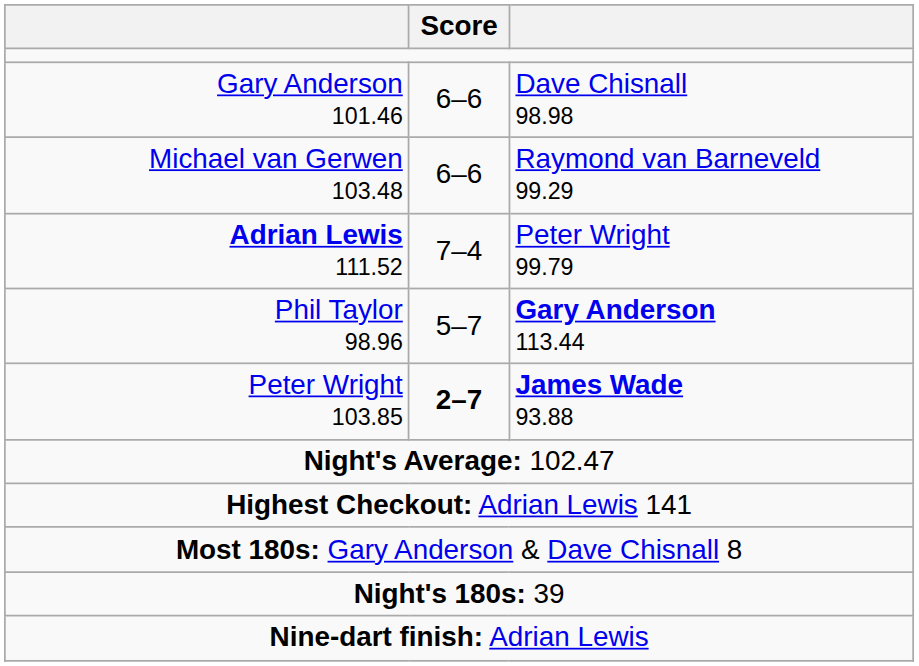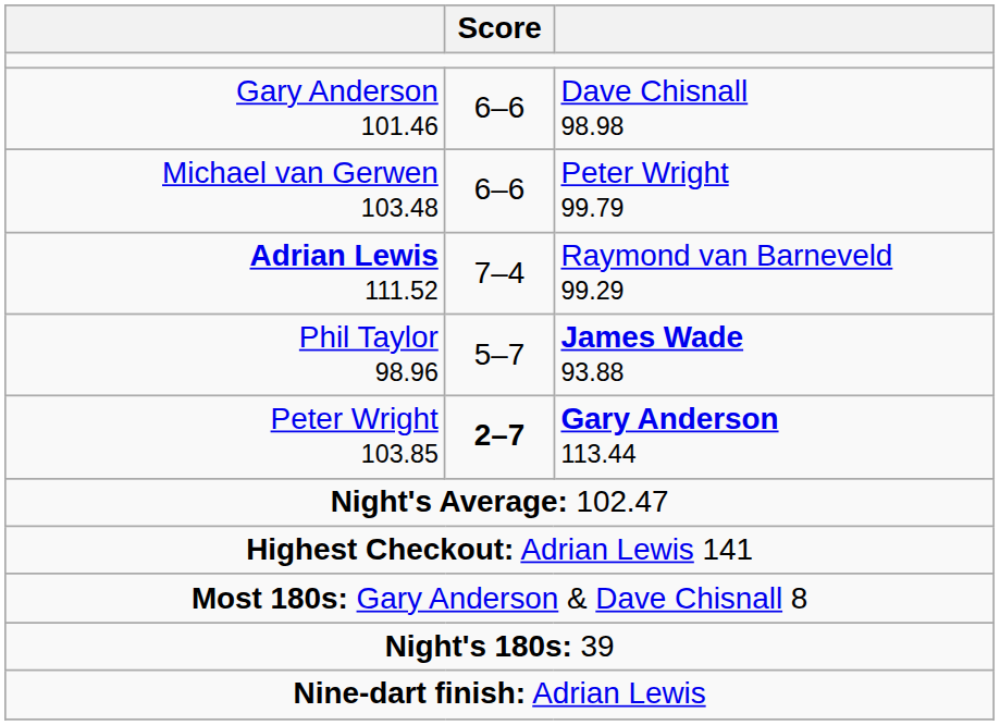Michael van Gerwen 103.48 | column 3: Raymond van Barneveld 99.29 -> Peter Wright 99.79
Adrian Lewis 111.52 | column 3: Peter Wright 99.79 -> Raymond van Barneveld 99.29
Phil Taylor 98.96 | column 3: Gary Anderson 113.44 -> James Wade 93.88
Peter Wright 103.85 | column 3: James Wade 93.88 -> Gary Anderson 113.44
